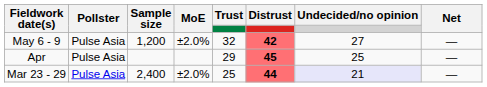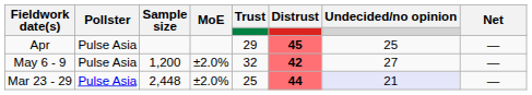rows swapped: May 6 - 9 <-> Apr
Mar 23 - 29 | Sample size: 2,400 -> 2,448
